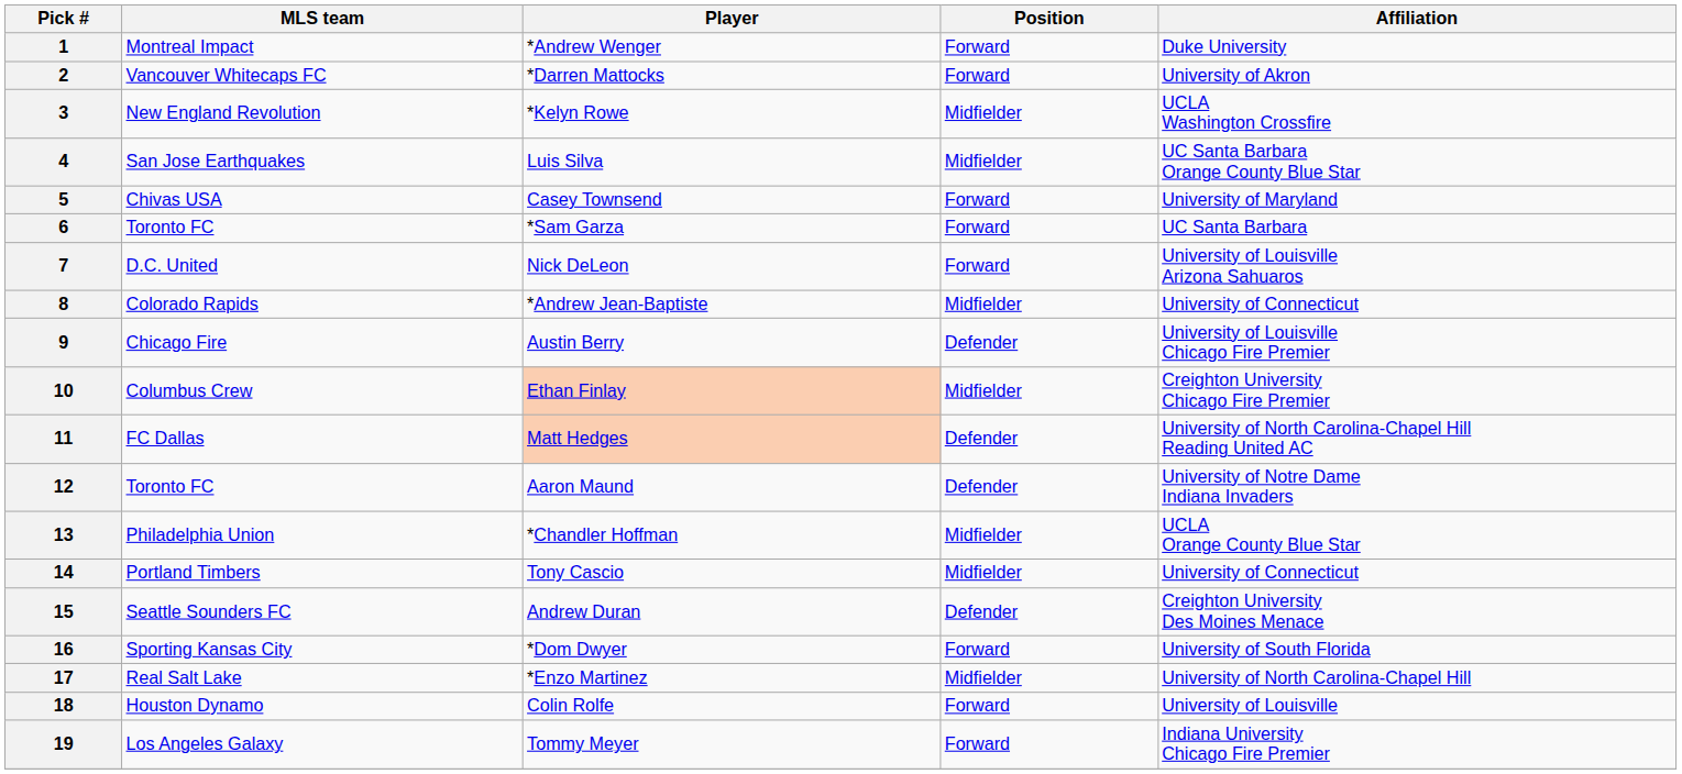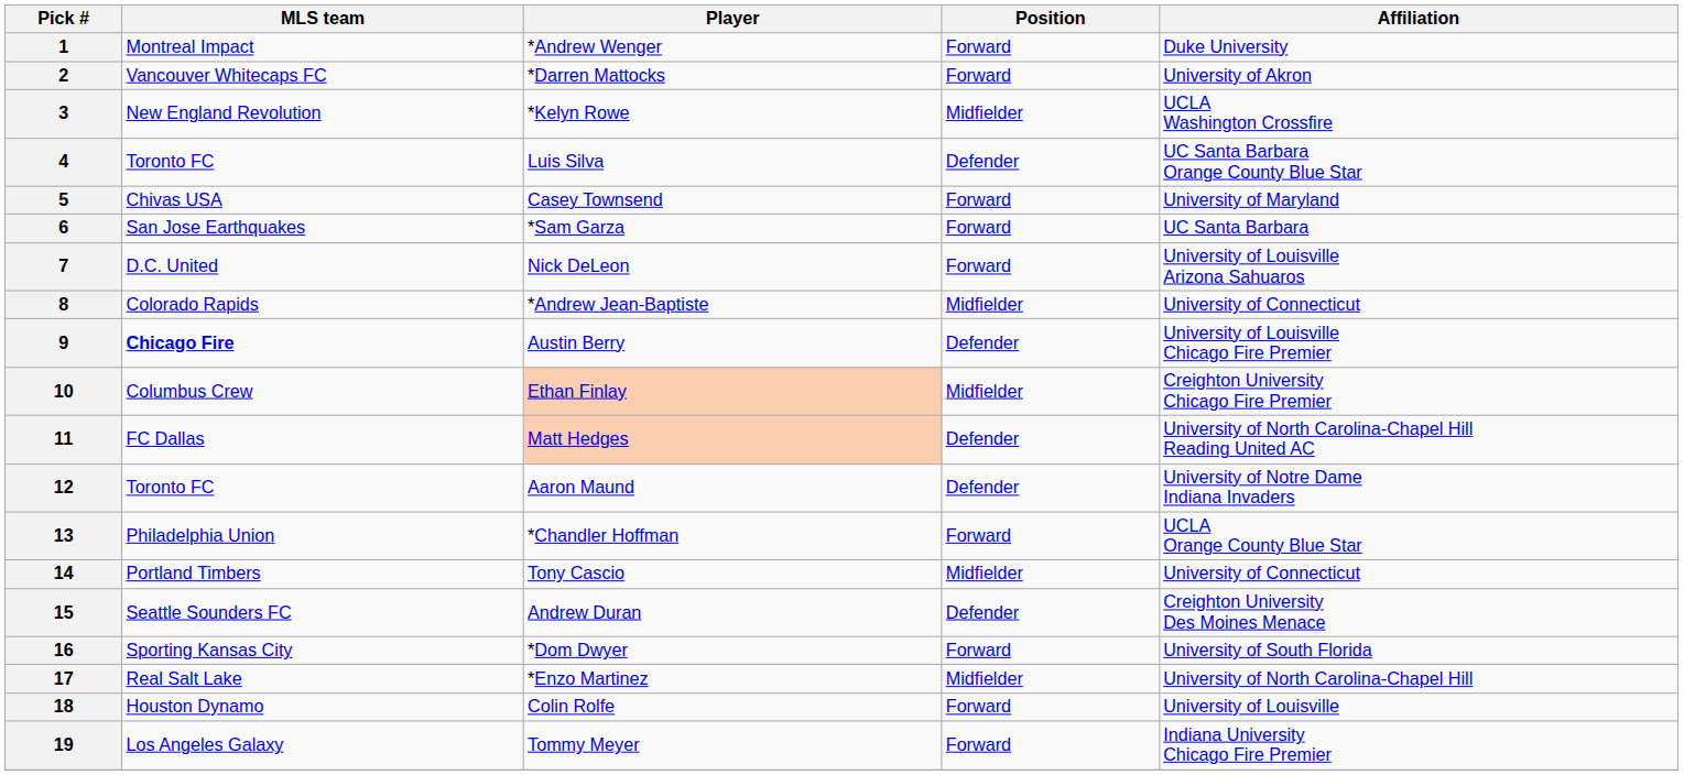4 | MLS team: San Jose Earthquakes -> Toronto FC
4 | Position: Midfielder -> Defender
6 | MLS team: Toronto FC -> San Jose Earthquakes
9 | MLS team: normal -> bold
13 | Position: Midfielder -> Forward
